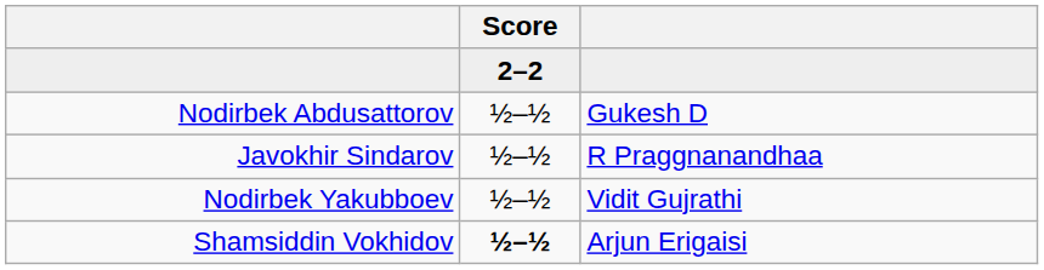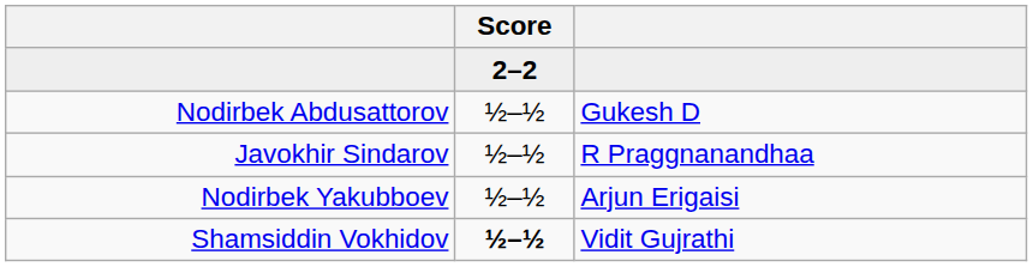Nodirbek Yakubboev | column 3: Vidit Gujrathi -> Arjun Erigaisi
Shamsiddin Vokhidov | column 3: Arjun Erigaisi -> Vidit Gujrathi
